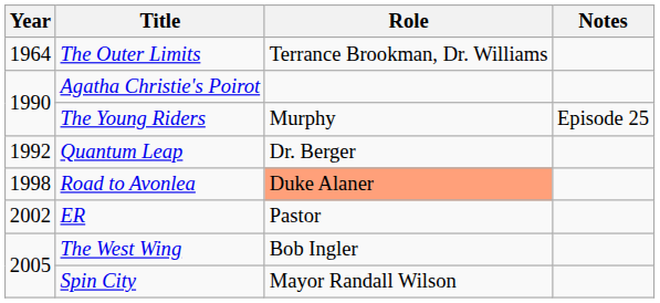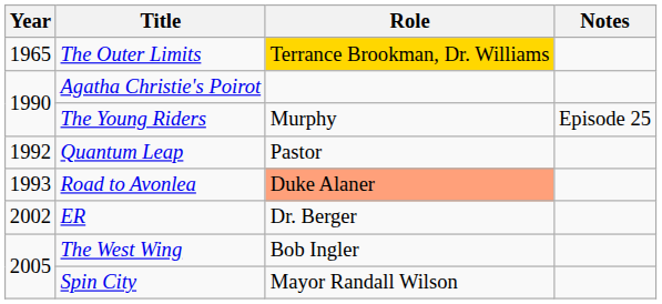The Outer Limits | Year: 1964 -> 1965
The Outer Limits | Role: no background -> gold background
Quantum Leap | Role: Dr. Berger -> Pastor
Road to Avonlea | Year: 1998 -> 1993
ER | Role: Pastor -> Dr. Berger
